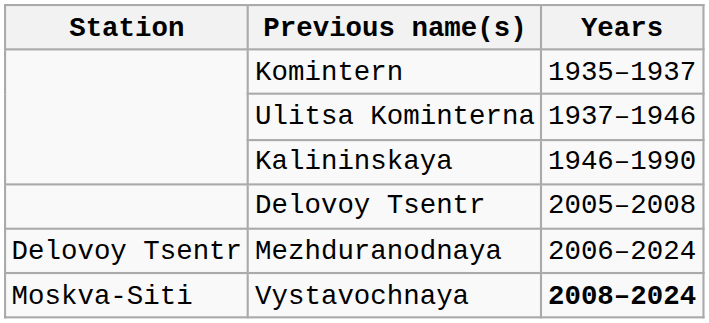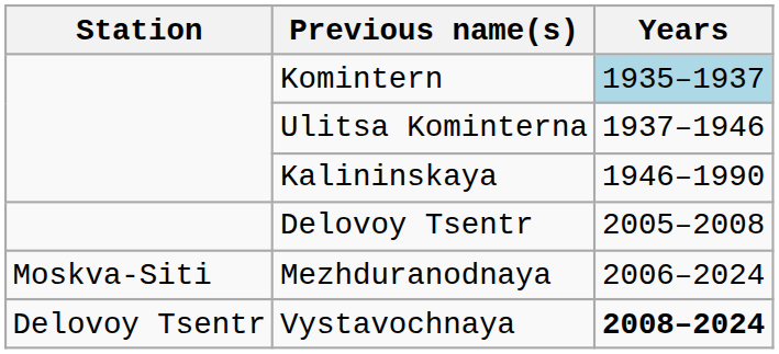Komintern | Years: no background -> lightblue background
Mezhduranodnaya | Station: Delovoy Tsentr -> Moskva-Siti
Vystavochnaya | Station: Moskva-Siti -> Delovoy Tsentr
